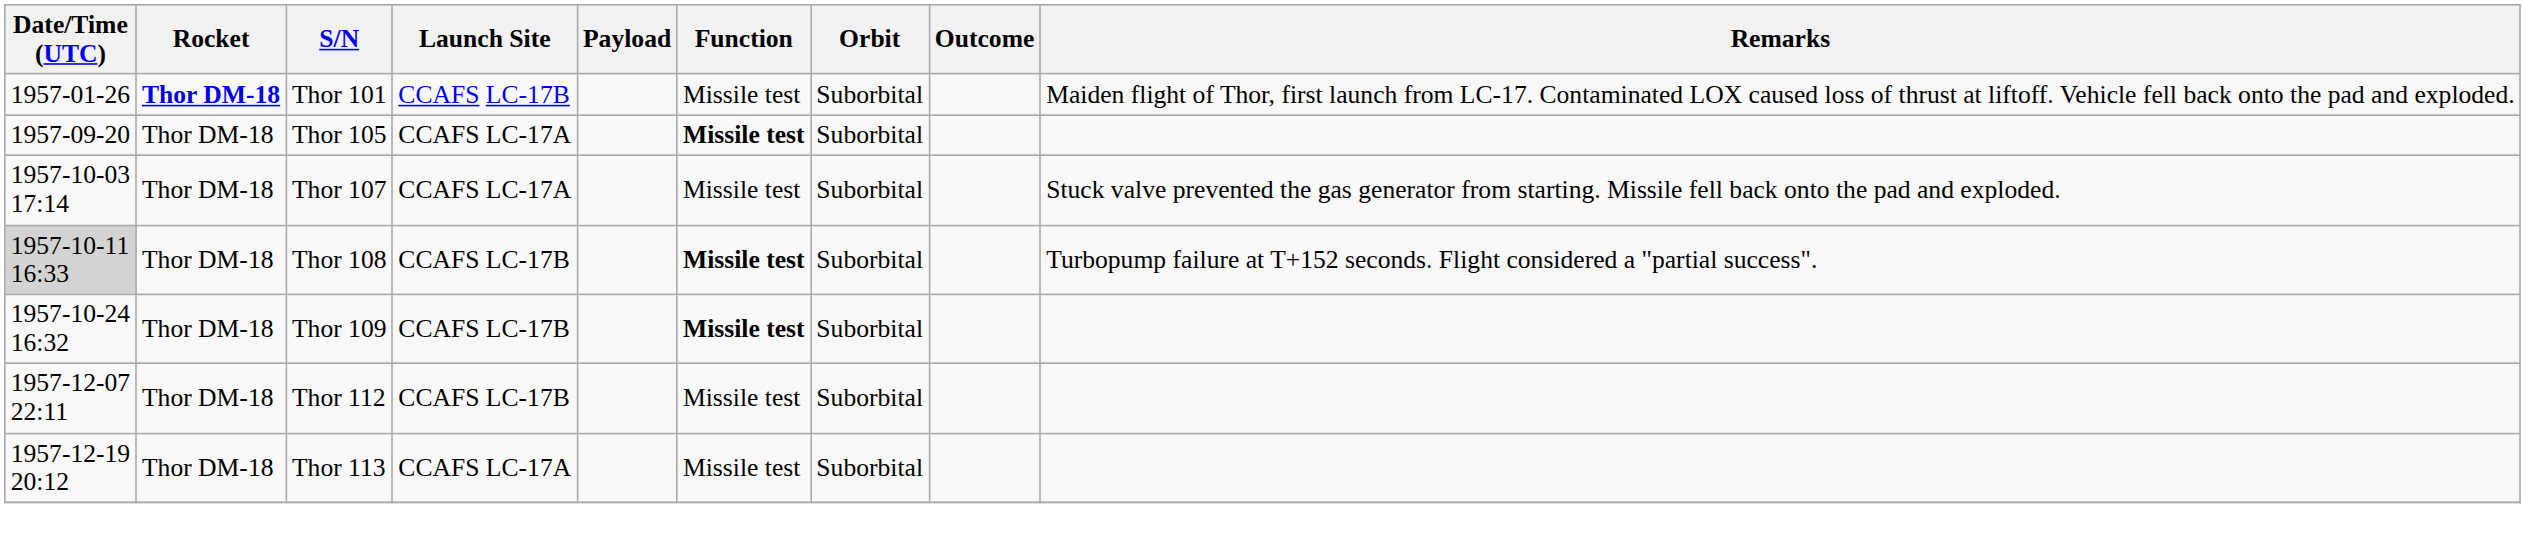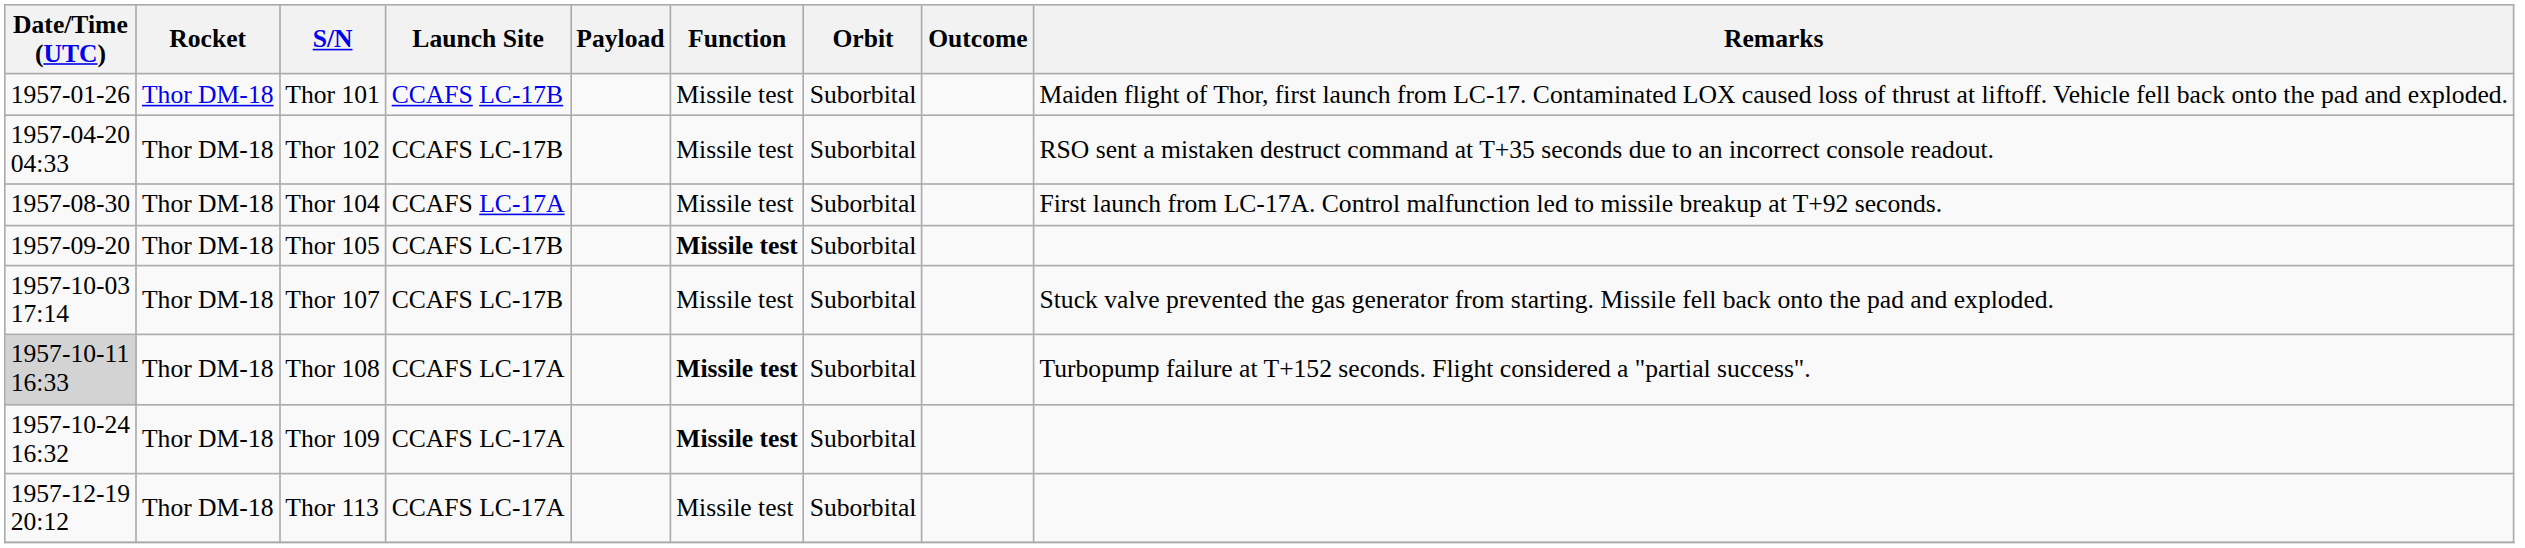Thor 101 | Rocket: bold -> normal
+ row: 1957-04-20 04:33 | Thor DM-18 | Thor 102 | CCAFS LC-17B | Missile test | Suborbital | RSO sent a mistaken destruct command at T+35 seconds due to an incorrect console readout.
+ row: 1957-08-30 | Thor DM-18 | Thor 104 | CCAFS LC-17A | Missile test | Suborbital | First launch from LC-17A. Control malfunction led to missile breakup at T+92 seconds.
Thor 105 | Launch Site: CCAFS LC-17A -> CCAFS LC-17B
Thor 107 | Launch Site: CCAFS LC-17A -> CCAFS LC-17B
Thor 108 | Launch Site: CCAFS LC-17B -> CCAFS LC-17A
Thor 109 | Launch Site: CCAFS LC-17B -> CCAFS LC-17A
- row: 1957-12-07 22:11 | Thor DM-18 | Thor 112 | CCAFS LC-17B | Missile test | Suborbital
